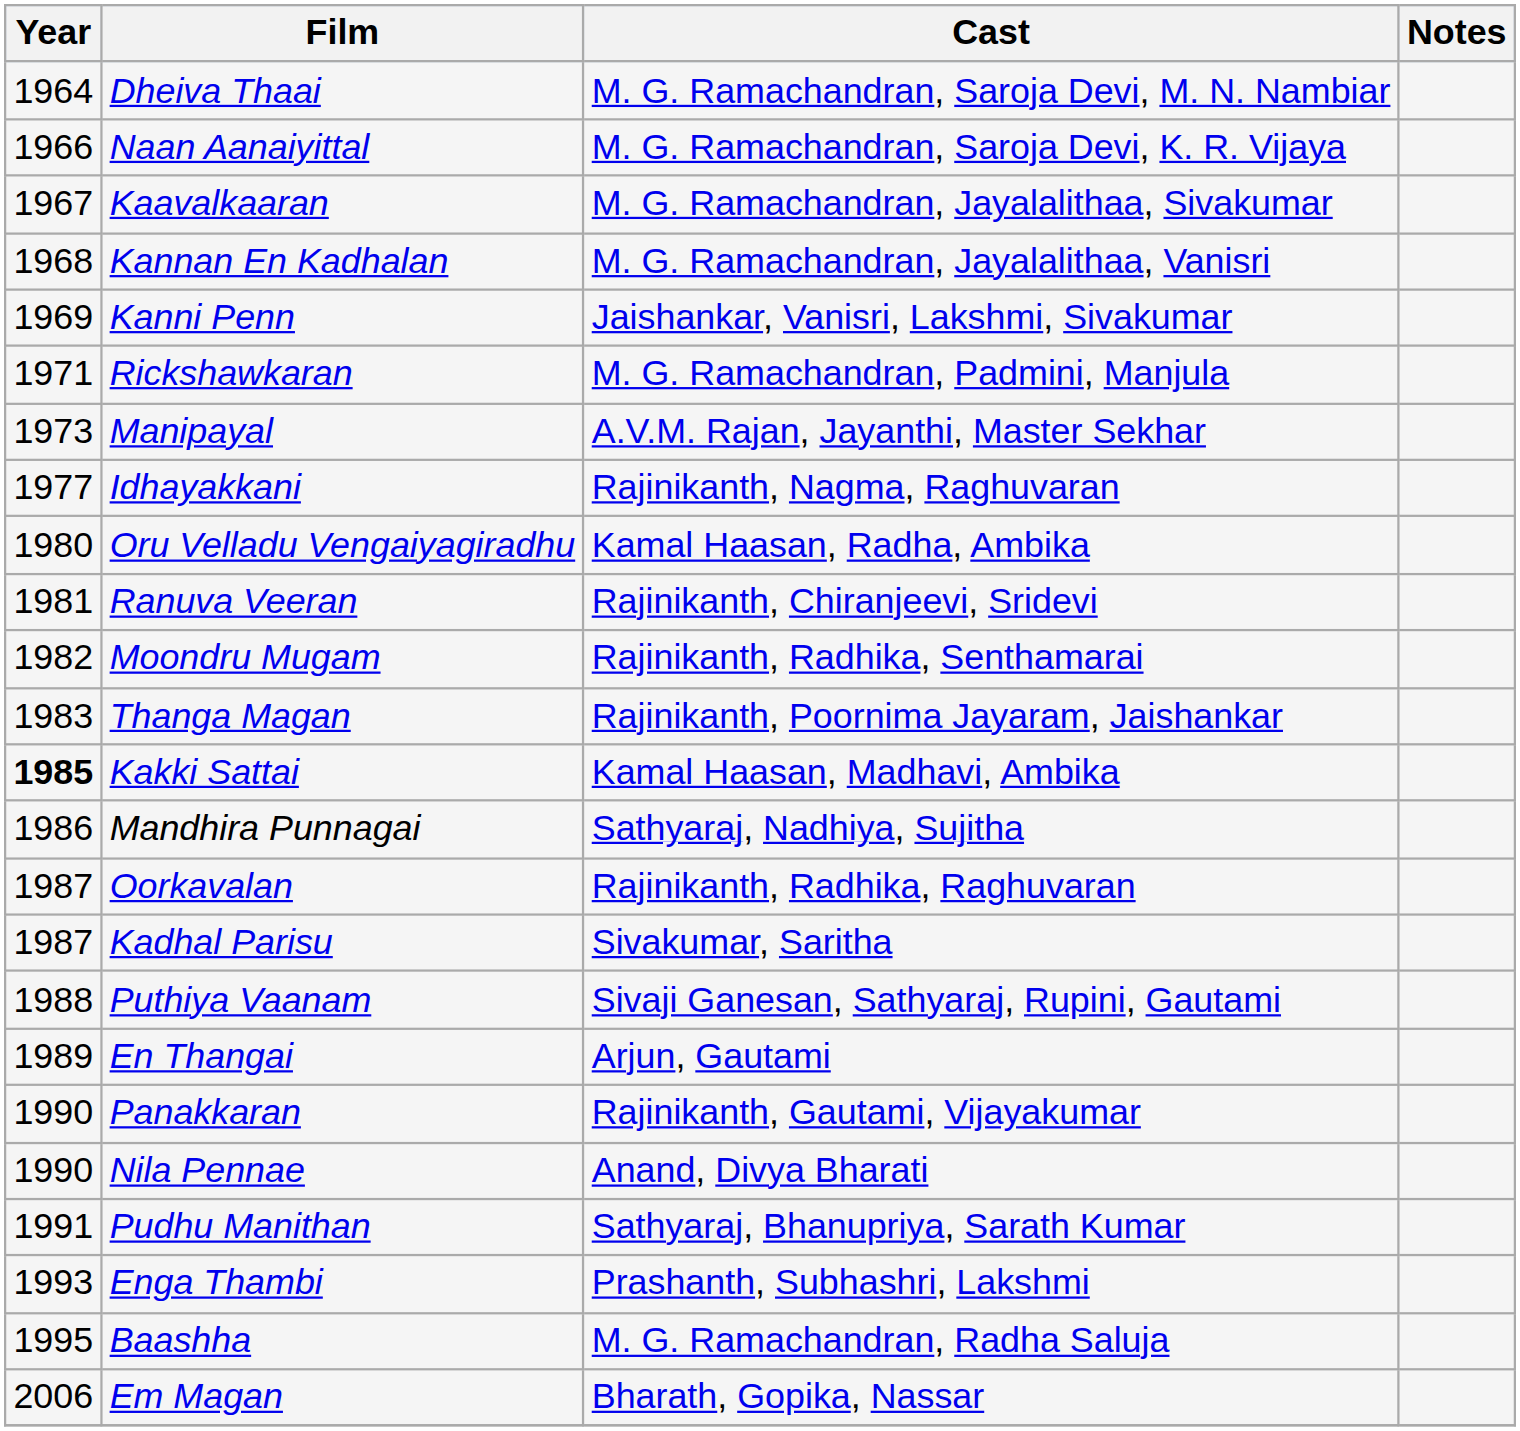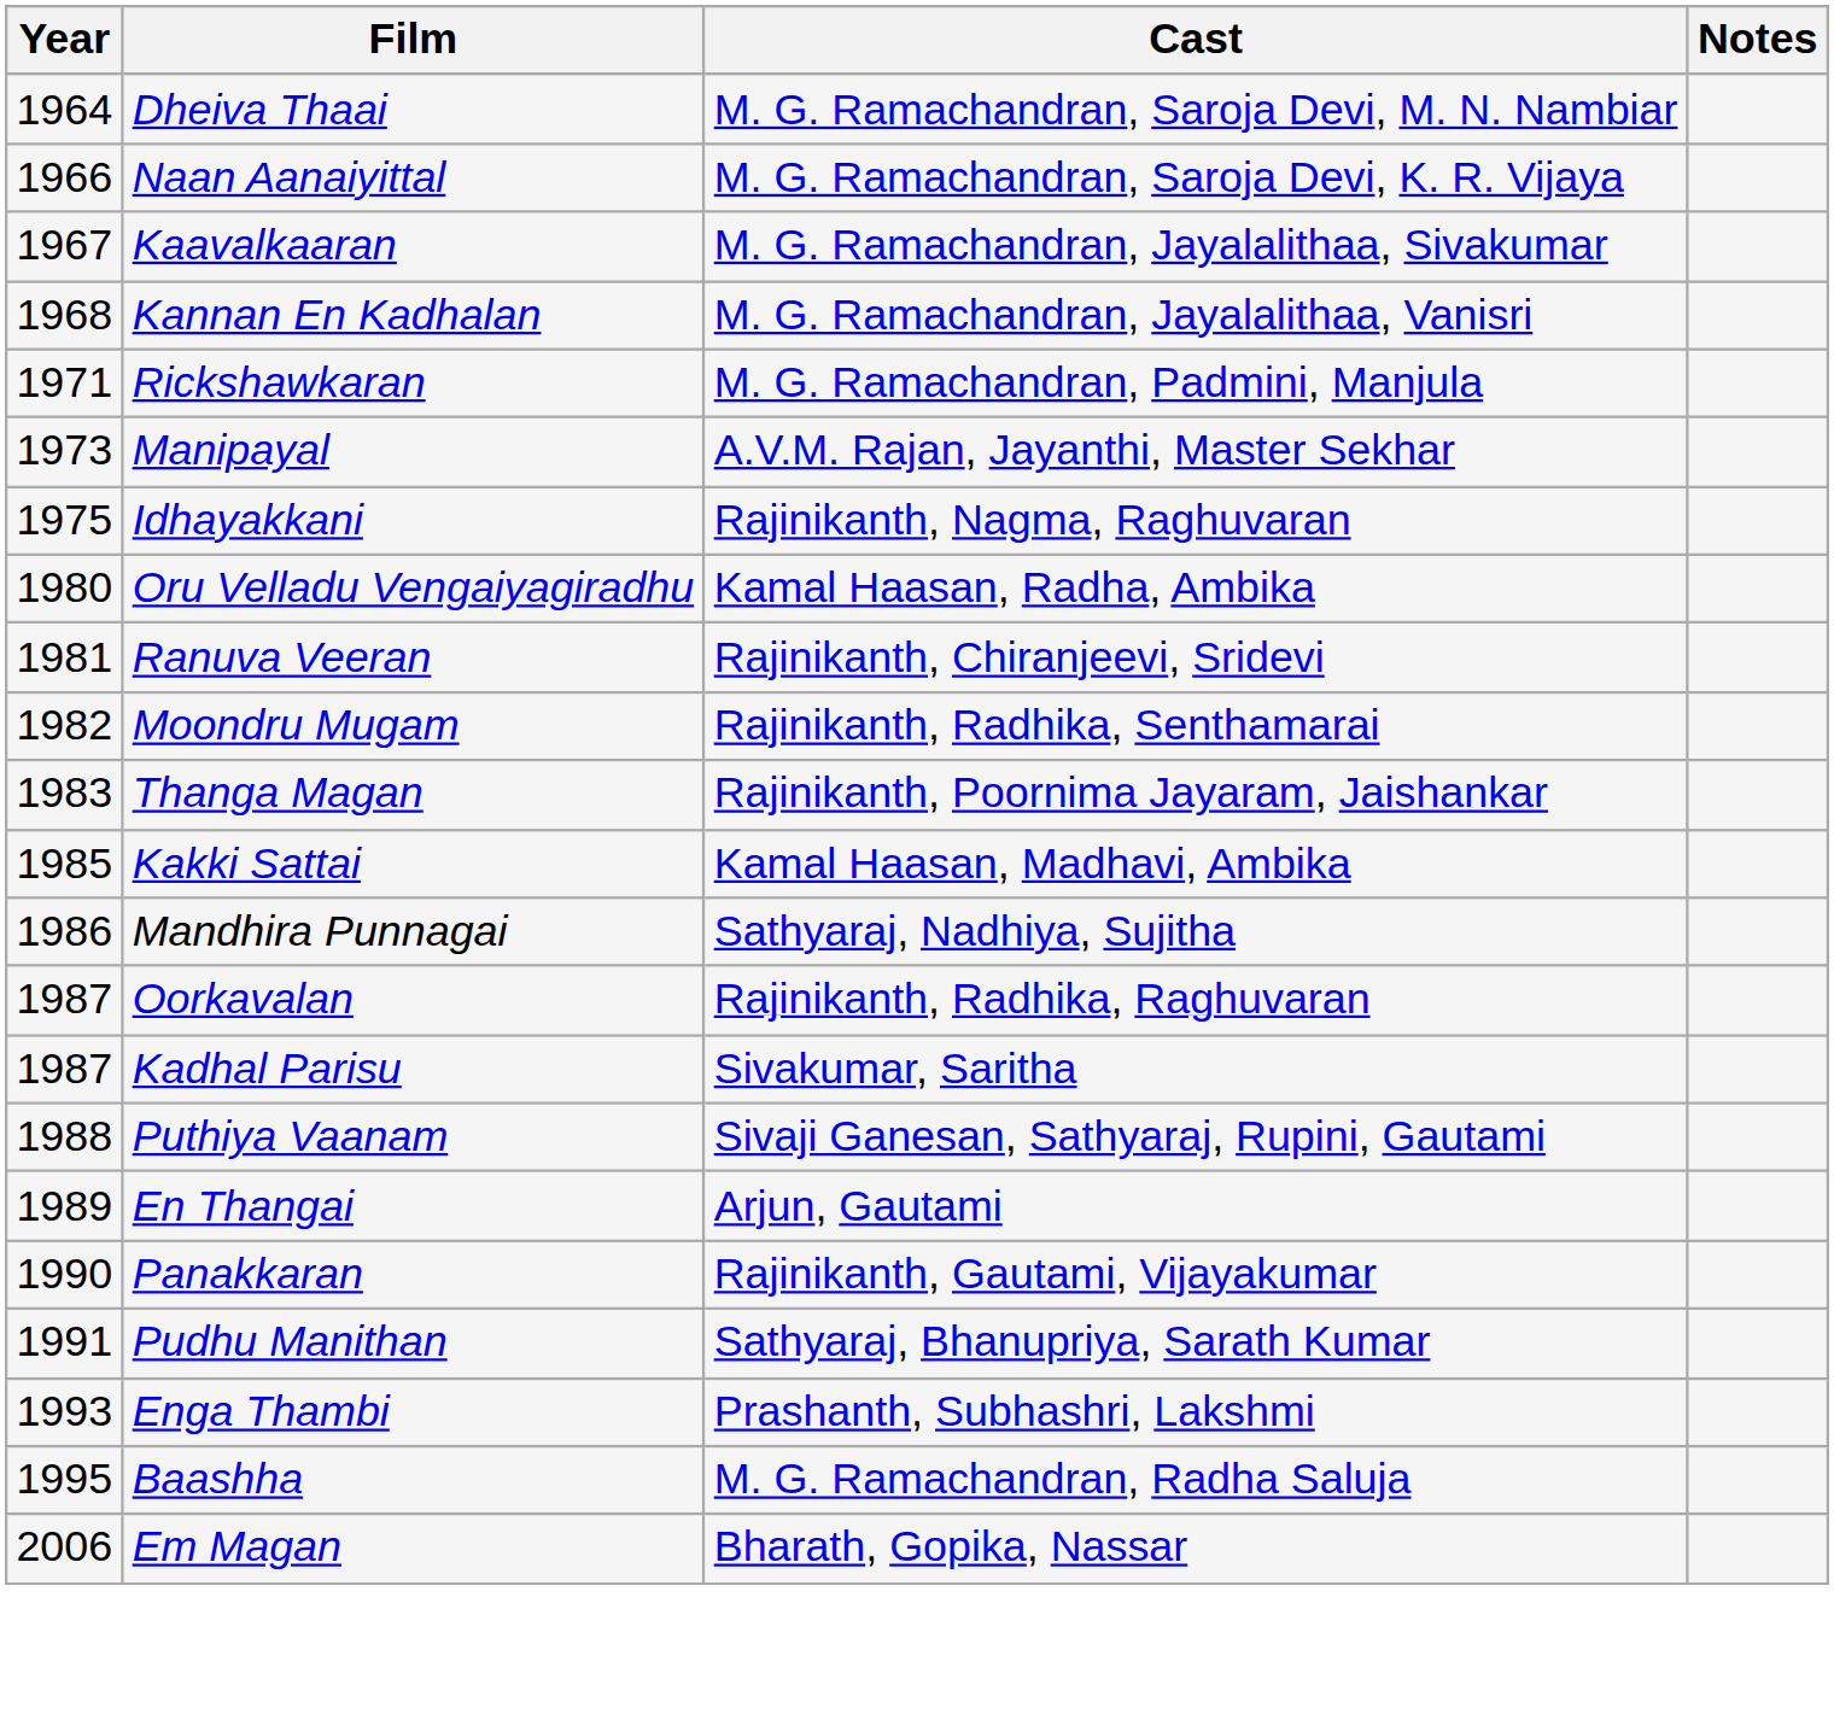- row: 1969 | Kanni Penn | Jaishankar, Vanisri, Lakshmi, Sivakumar
Idhayakkani | Year: 1977 -> 1975
Kakki Sattai | Year: bold -> normal
- row: 1990 | Nila Pennae | Anand, Divya Bharati
